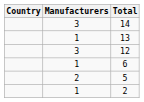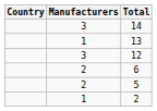6 | Manufacturers: 1 -> 2
